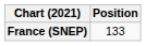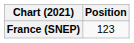France (SNEP) | Position: 133 -> 123
